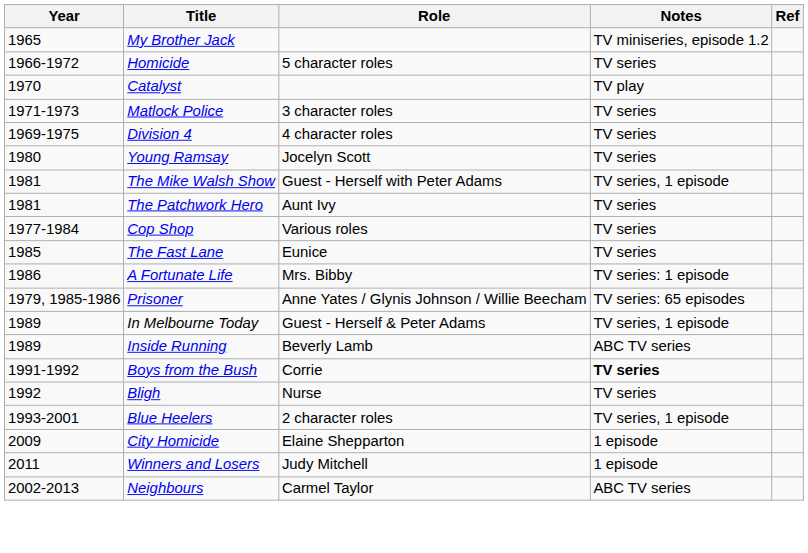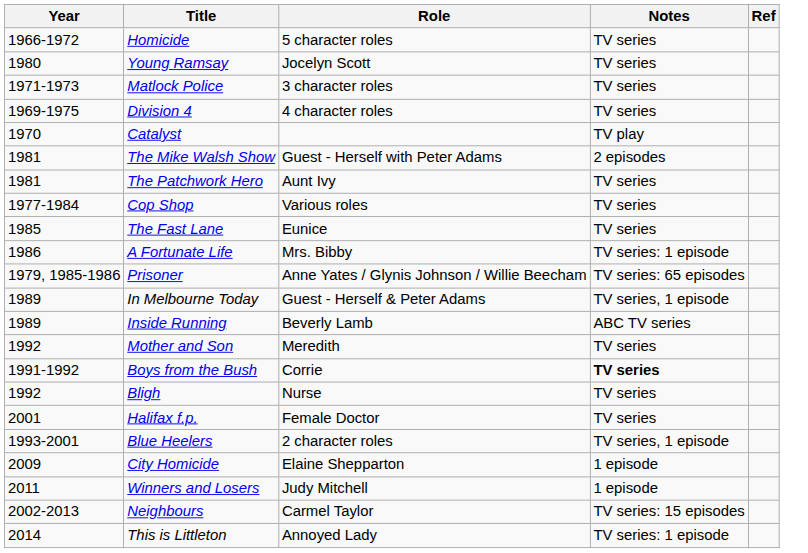- row: 1965 | My Brother Jack | TV miniseries, episode 1.2
rows swapped: Catalyst <-> Young Ramsay
The Mike Walsh Show | Notes: TV series, 1 episode -> 2 episodes
+ row: 1992 | Mother and Son | Meredith | TV series
+ row: 2001 | Halifax f.p. | Female Doctor | TV series
Neighbours | Notes: ABC TV series -> TV series: 15 episodes
+ row: 2014 | This is Littleton | Annoyed Lady | TV series: 1 episode
